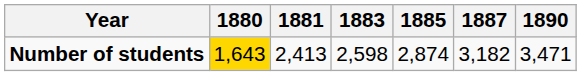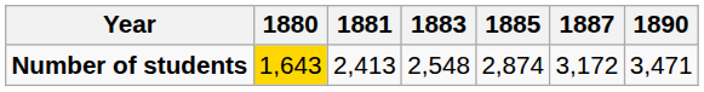Number of students | 1883: 2,598 -> 2,548
Number of students | 1887: 3,182 -> 3,172
